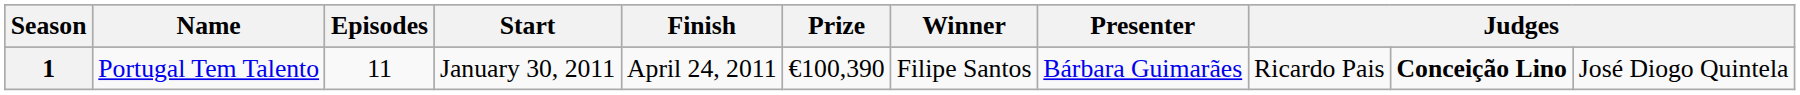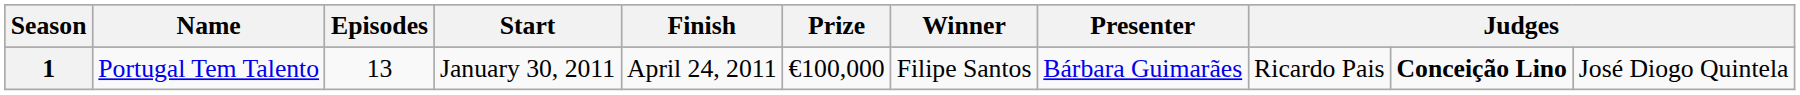1 | Episodes: 11 -> 13
1 | Prize: €100,390 -> €100,000
